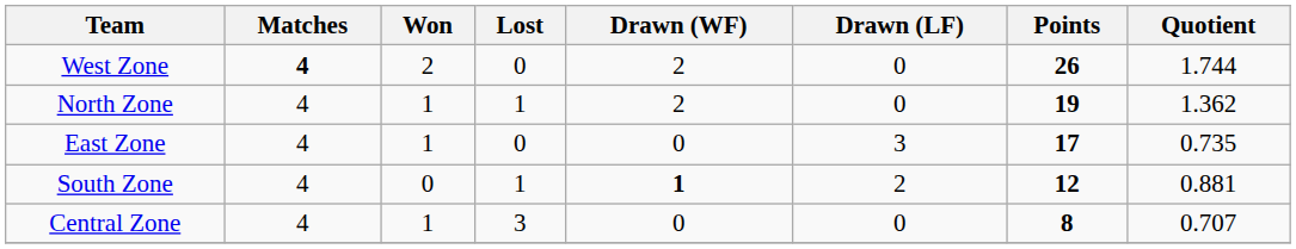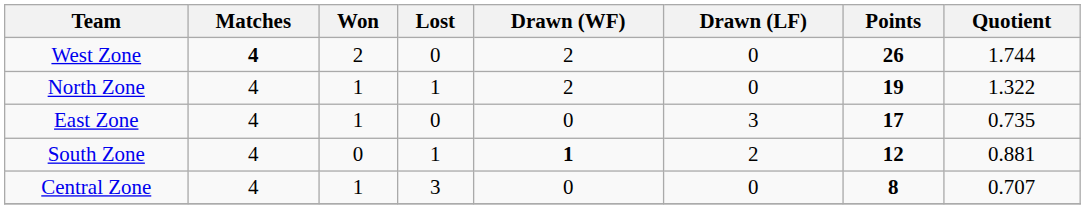North Zone | Quotient: 1.362 -> 1.322
